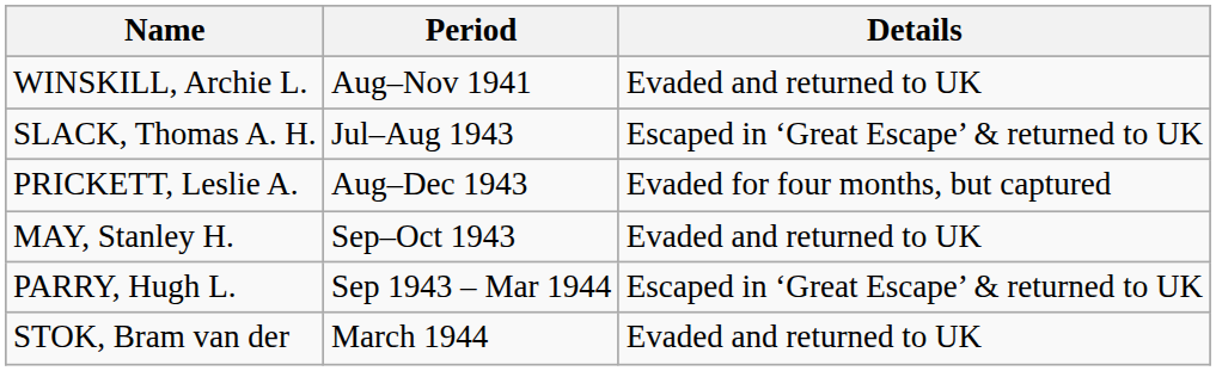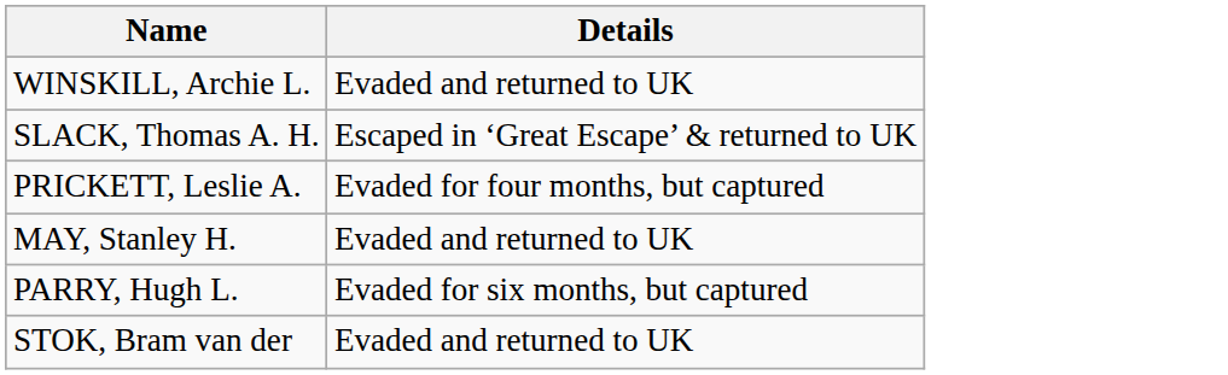- column: Period | Aug–Nov 1941 | Jul–Aug 1943 | Aug–Dec 1943 | Sep–Oct 1943 | Sep 1943 – Mar 1944 | March 1944
PARRY, Hugh L. | Details: Escaped in ‘Great Escape’ & returned to UK -> Evaded for six months, but captured
